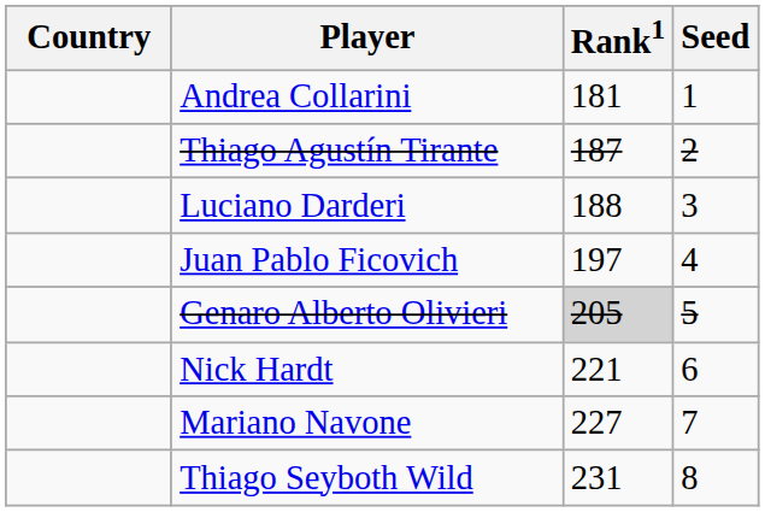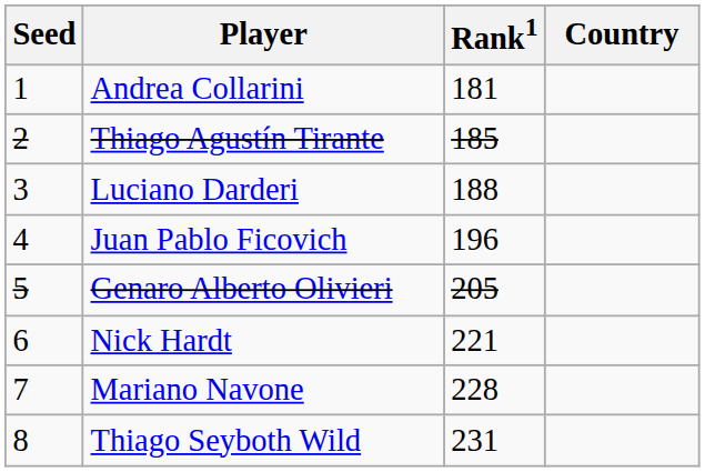columns swapped: Country <-> Seed
Thiago Agustín Tirante | Rank1: 187 -> 185
Juan Pablo Ficovich | Rank1: 197 -> 196
Genaro Alberto Olivieri | Rank1: lightgrey background -> no background
Mariano Navone | Rank1: 227 -> 228
